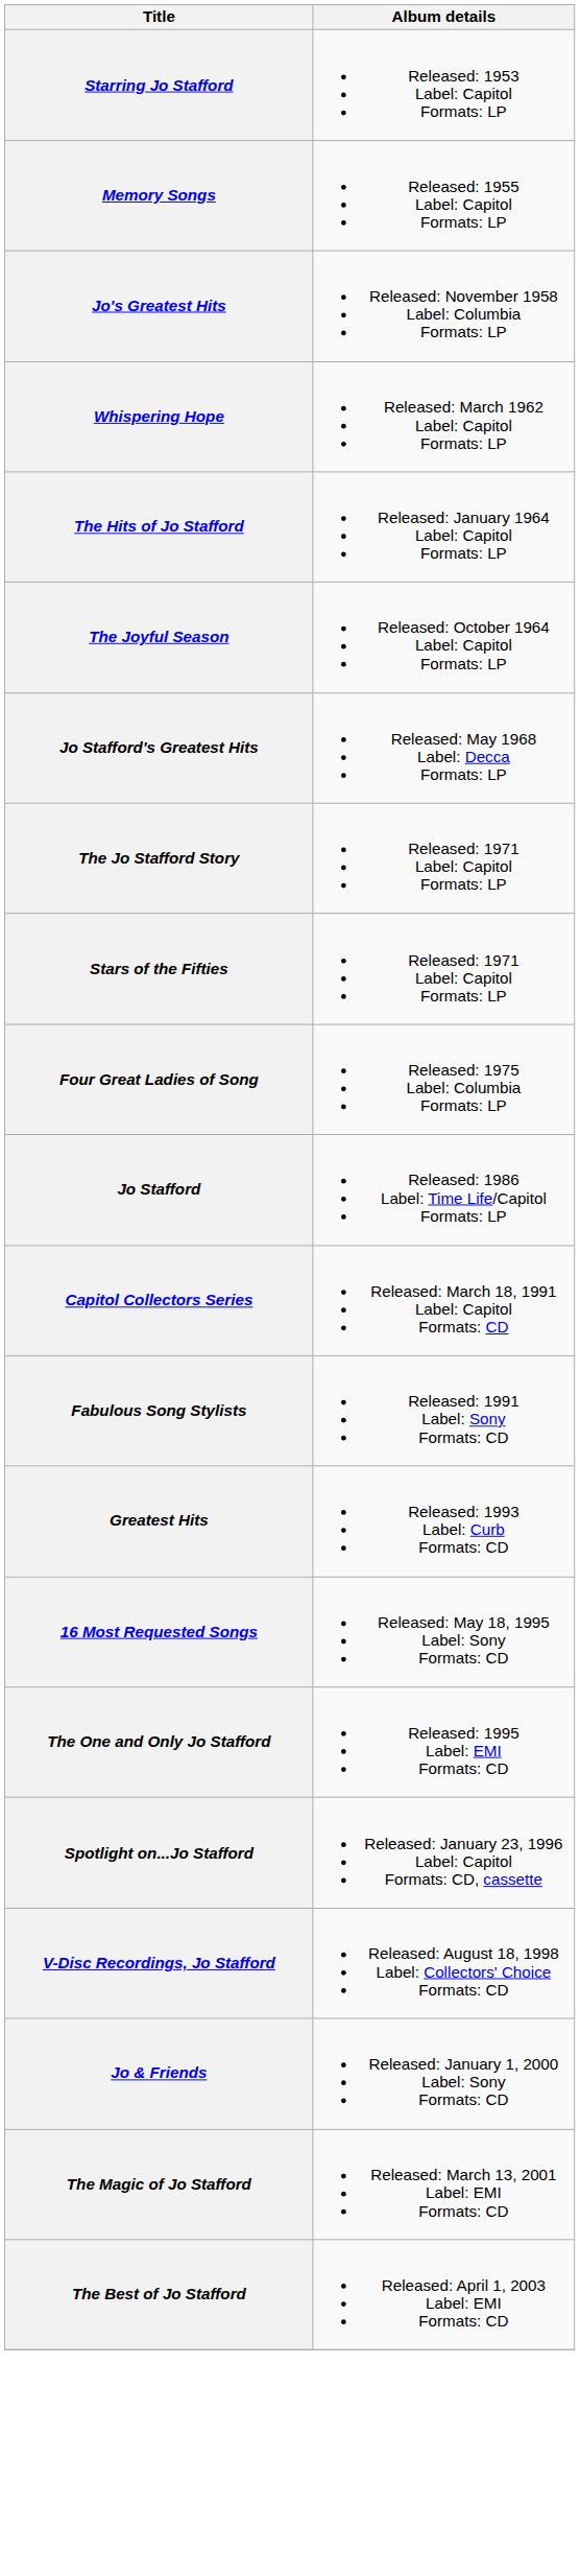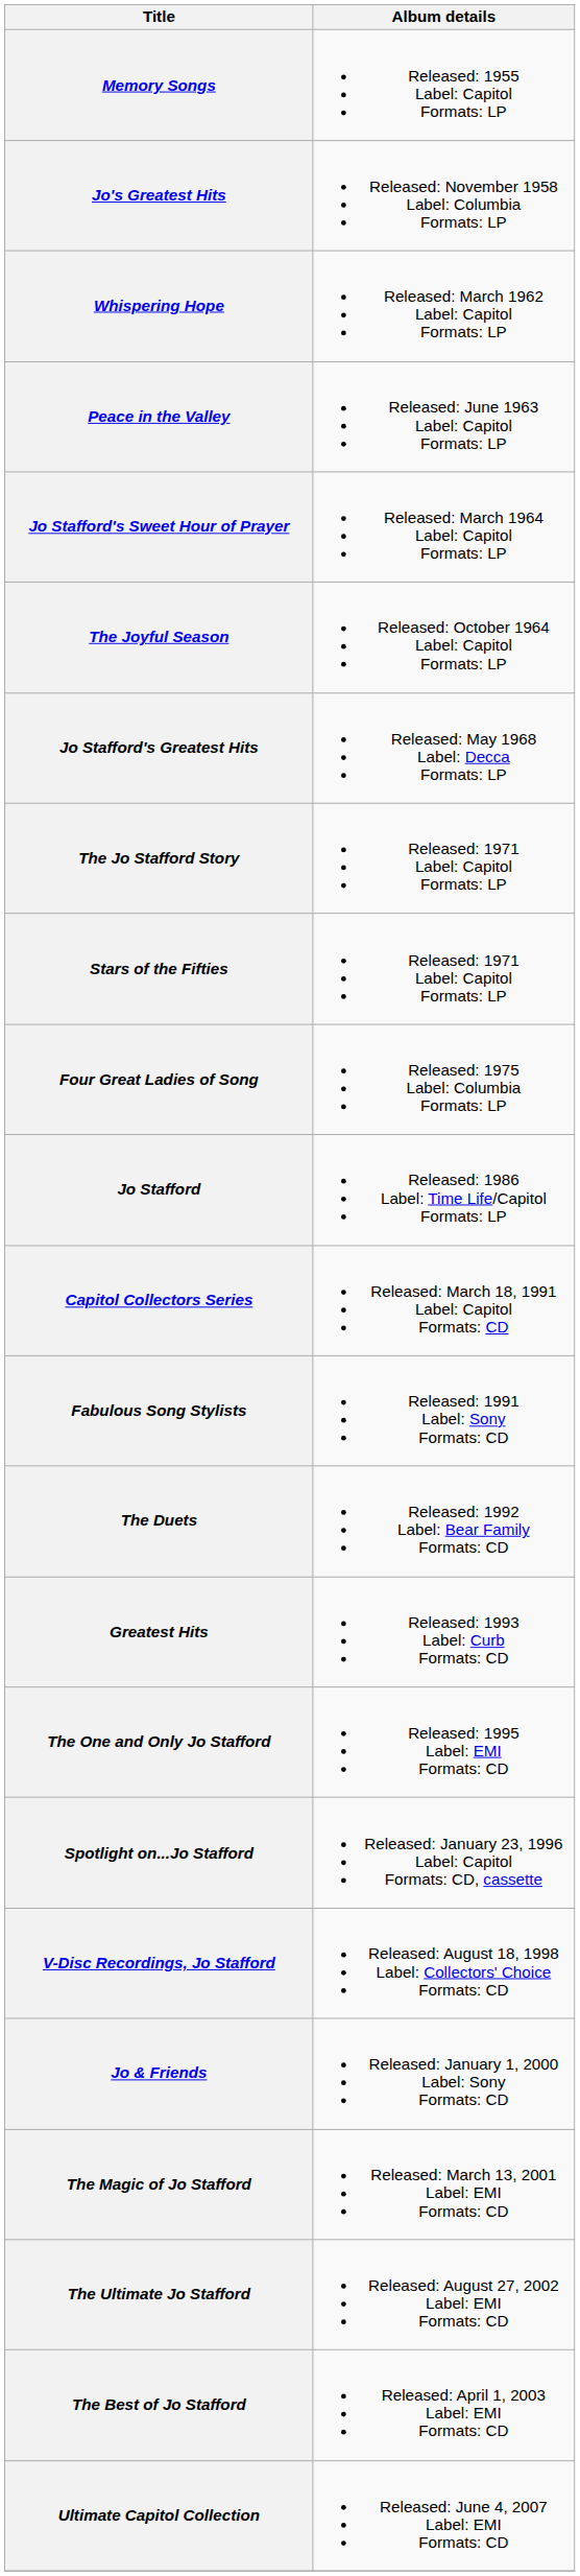- row: Starring Jo Stafford | Released: 1953 Label: Capitol Formats: LP
+ row: Peace in the Valley | Released: June 1963 Label: Capitol Formats: LP
- row: The Hits of Jo Stafford | Released: January 1964 Label: Capitol Formats: LP
+ row: Jo Stafford's Sweet Hour of Prayer | Released: March 1964 Label: Capitol Formats: LP
+ row: The Duets | Released: 1992 Label: Bear Family Formats: CD
- row: 16 Most Requested Songs | Released: May 18, 1995 Label: Sony Formats: CD
+ row: The Ultimate Jo Stafford | Released: August 27, 2002 Label: EMI Formats: CD
+ row: Ultimate Capitol Collection | Released: June 4, 2007 Label: EMI Formats: CD
